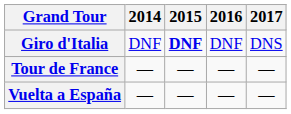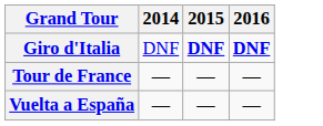- column: 2017 | DNS | — | —
Giro d'Italia | 2016: normal -> bold
